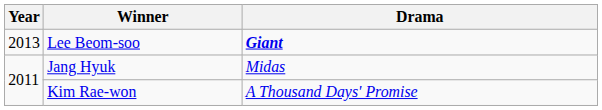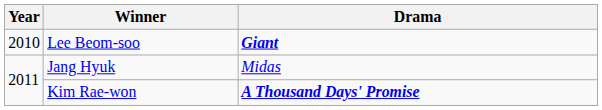Lee Beom-soo | Year: 2013 -> 2010
Kim Rae-won | Drama: normal -> bold
